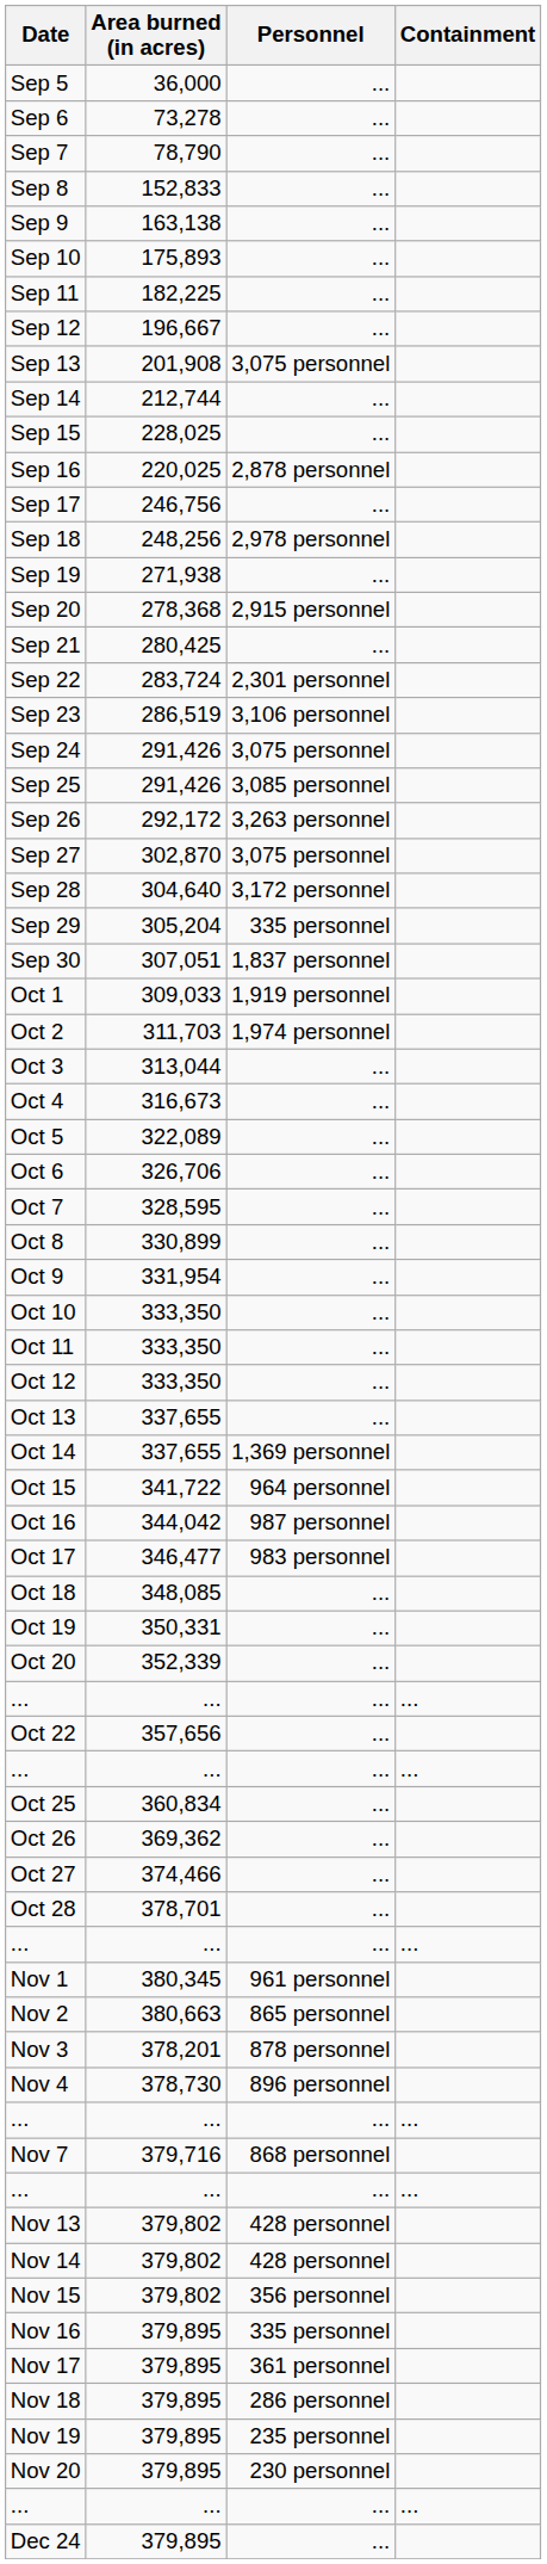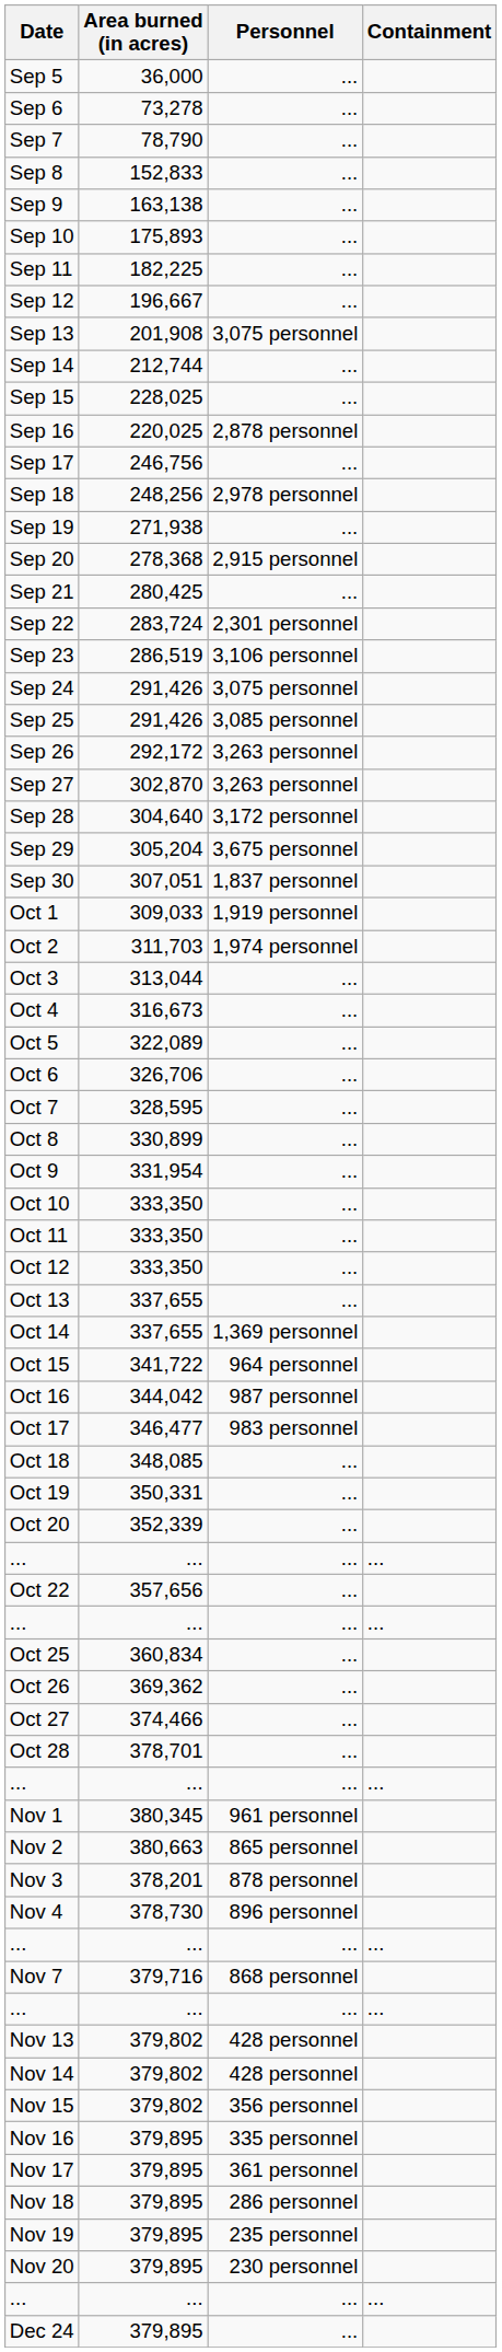Sep 27 | Personnel: 3,075 personnel -> 3,263 personnel
Sep 29 | Personnel: 335 personnel -> 3,675 personnel
